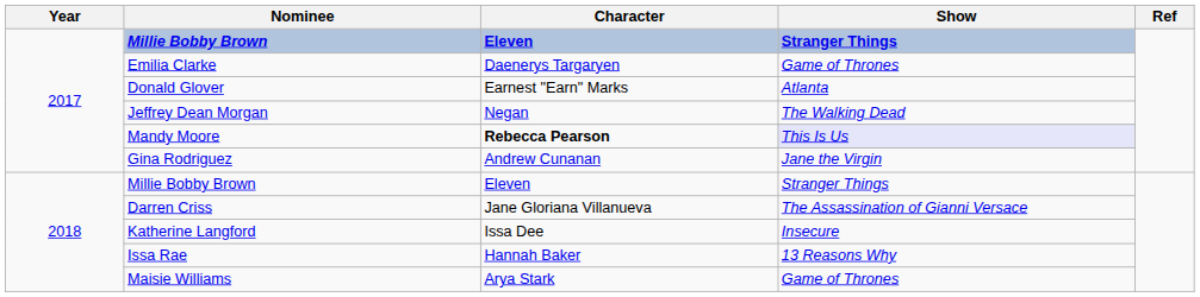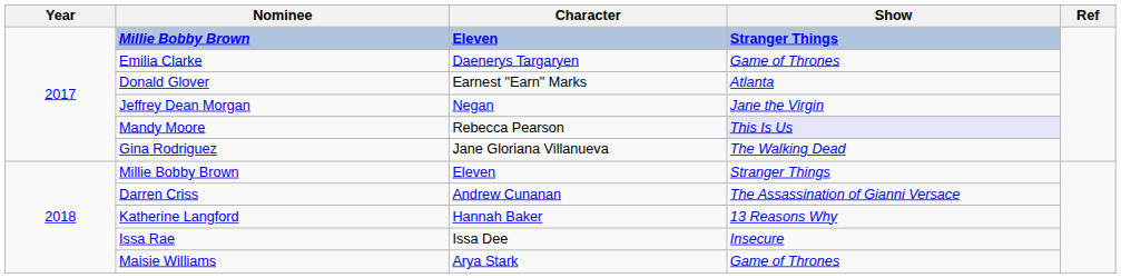Jeffrey Dean Morgan | Show: The Walking Dead -> Jane the Virgin
Mandy Moore | Character: bold -> normal
Gina Rodriguez | Character: Andrew Cunanan -> Jane Gloriana Villanueva
Gina Rodriguez | Show: Jane the Virgin -> The Walking Dead
Darren Criss | Character: Jane Gloriana Villanueva -> Andrew Cunanan
Katherine Langford | Character: Issa Dee -> Hannah Baker
Katherine Langford | Show: Insecure -> 13 Reasons Why
Issa Rae | Character: Hannah Baker -> Issa Dee
Issa Rae | Show: 13 Reasons Why -> Insecure
